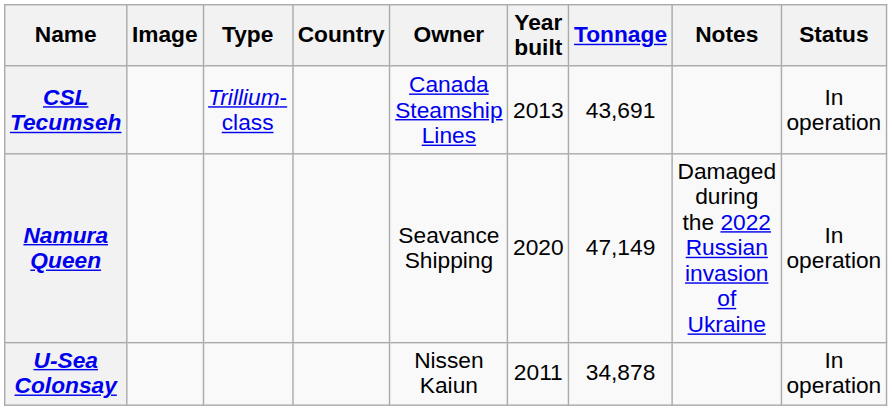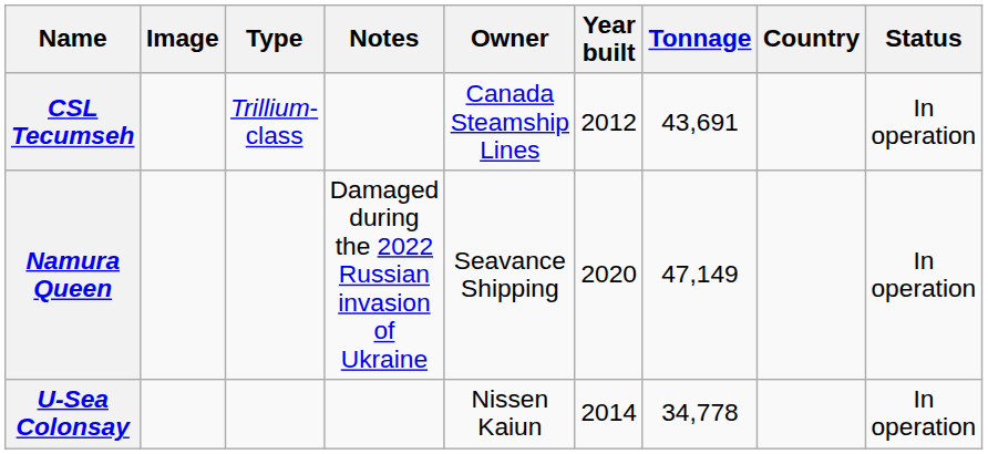columns swapped: Country <-> Notes
CSL Tecumseh | Year built: 2013 -> 2012
U-Sea Colonsay | Year built: 2011 -> 2014
U-Sea Colonsay | Tonnage: 34,878 -> 34,778
